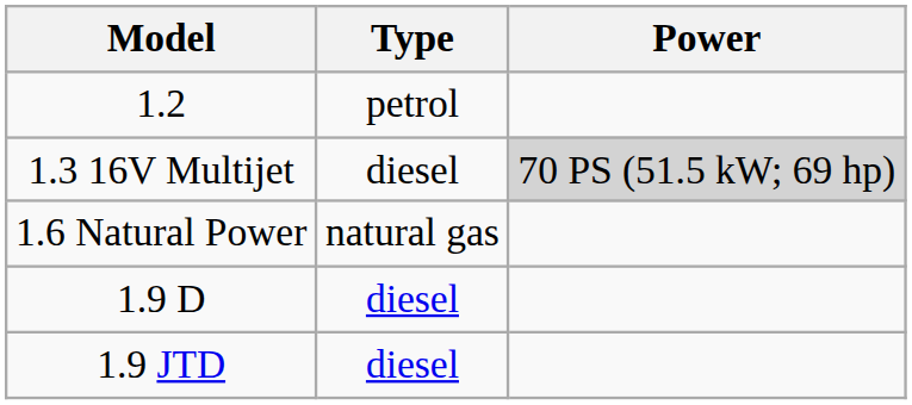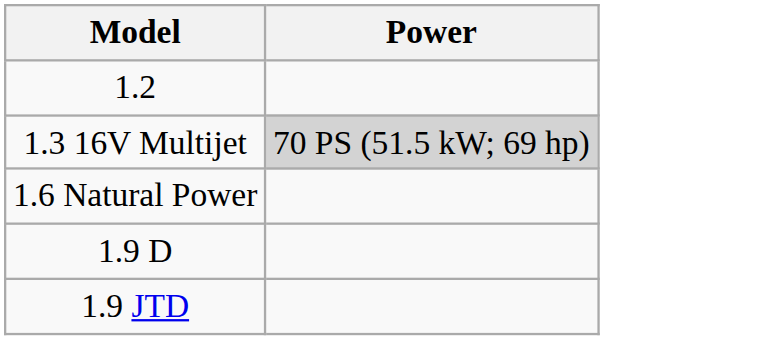- column: Type | petrol | diesel | natural gas | diesel | diesel
